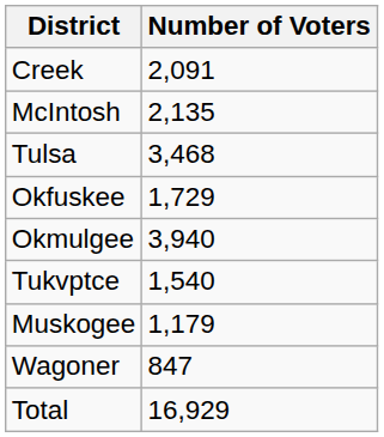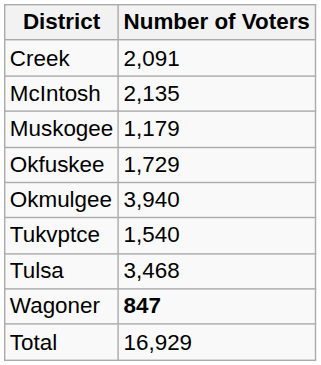rows swapped: Muskogee <-> Tulsa
Wagoner | Number of Voters: normal -> bold
